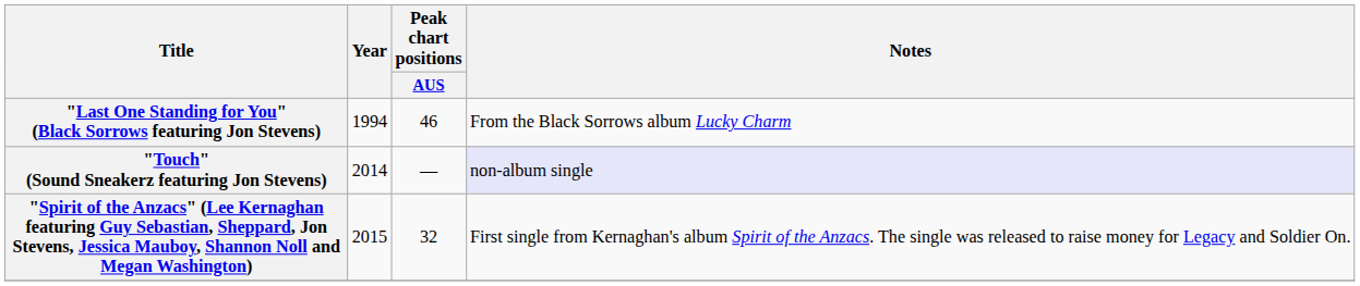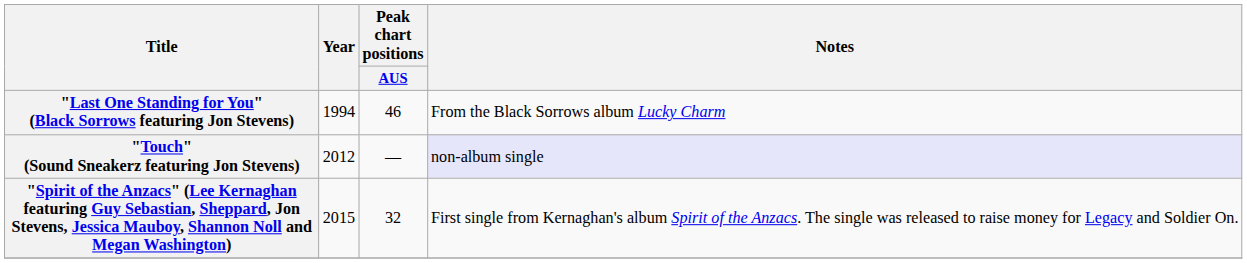"Touch" (Sound Sneakerz featuring Jon Stevens) | Year: 2014 -> 2012
